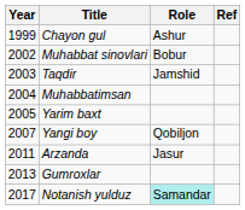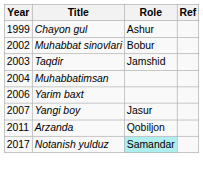Yarim baxt | Year: 2005 -> 2006
Yangi boy | Role: Qobiljon -> Jasur
Arzanda | Role: Jasur -> Qobiljon
- row: 2013 | Gumroxlar
